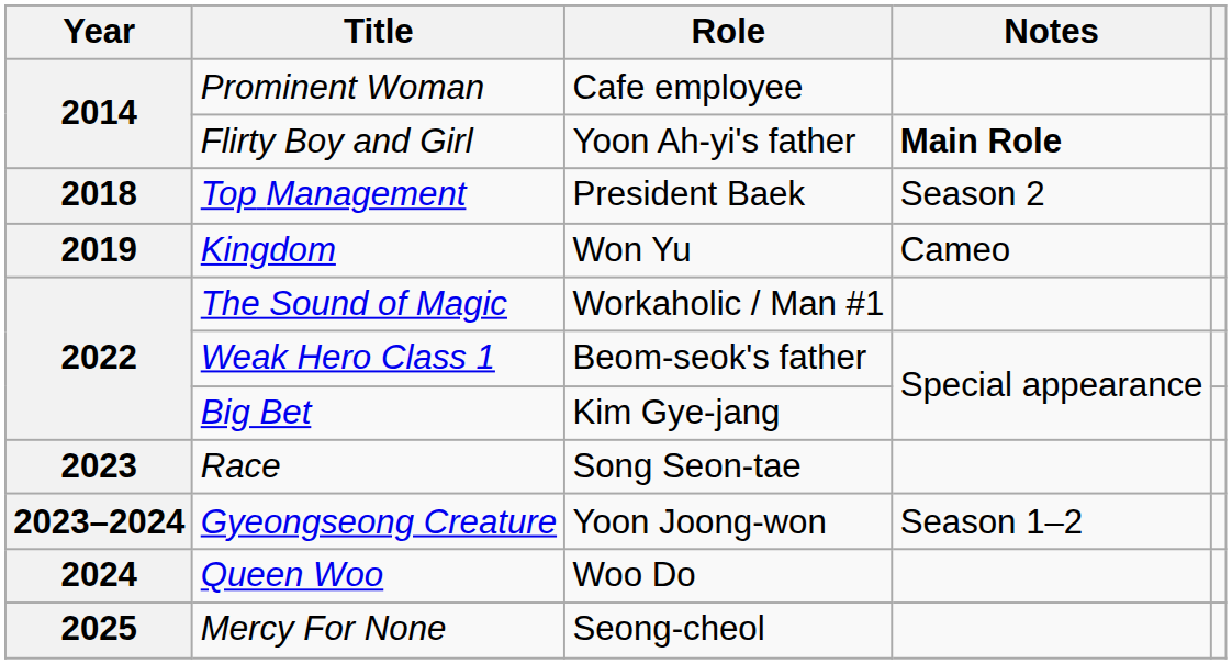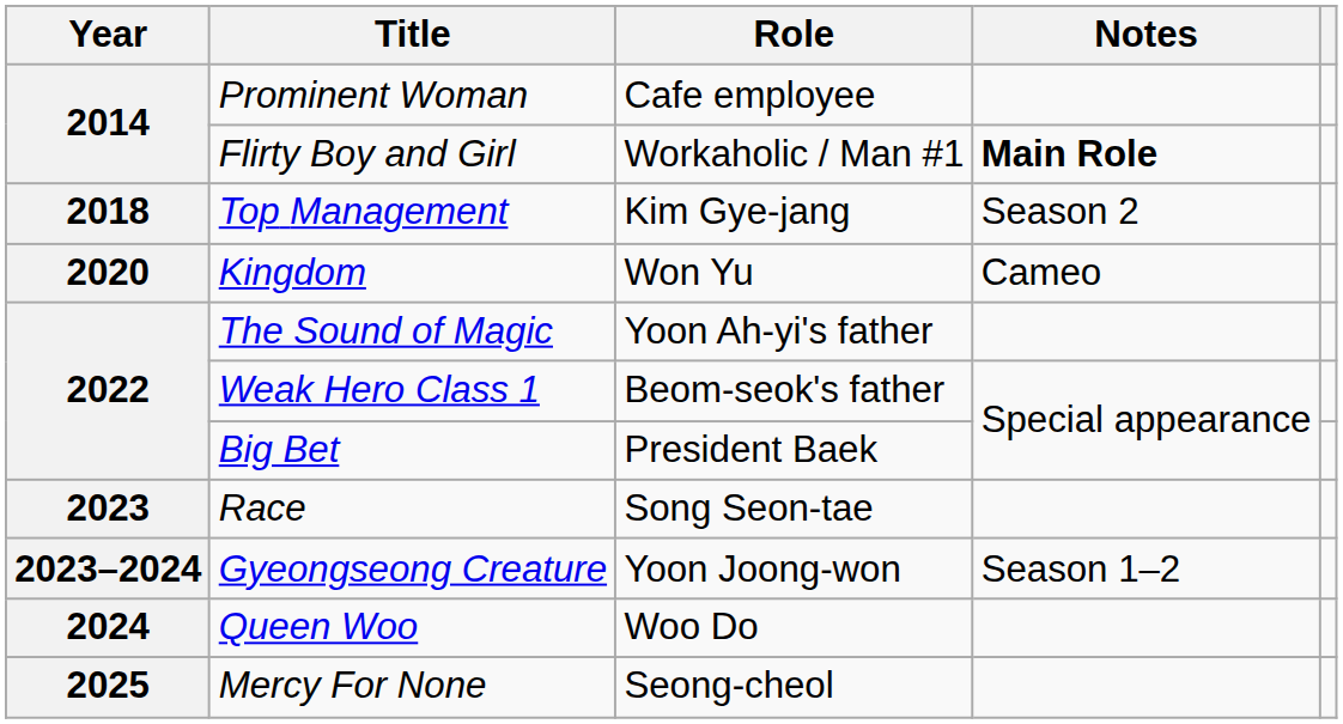Flirty Boy and Girl | Role: Yoon Ah-yi's father -> Workaholic / Man #1
Top Management | Role: President Baek -> Kim Gye-jang
Kingdom | Year: 2019 -> 2020
The Sound of Magic | Role: Workaholic / Man #1 -> Yoon Ah-yi's father
Big Bet | Role: Kim Gye-jang -> President Baek
